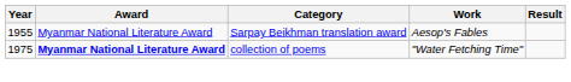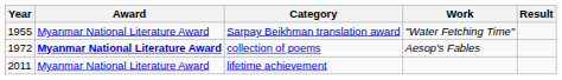Sarpay Beikhman translation award | Work: Aesop's Fables -> "Water Fetching Time"
collection of poems | Year: 1975 -> 1972
collection of poems | Work: "Water Fetching Time" -> Aesop's Fables
+ row: 2011 | Myanmar National Literature Award | lifetime achievement
